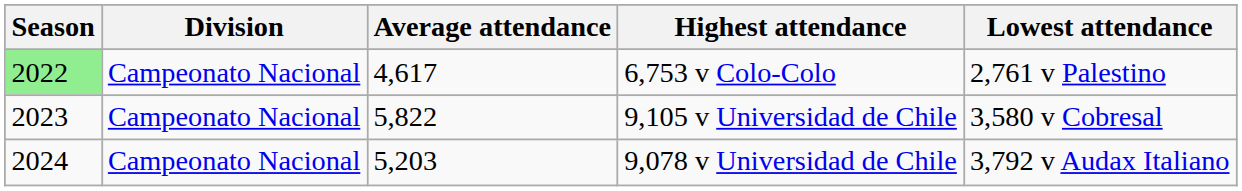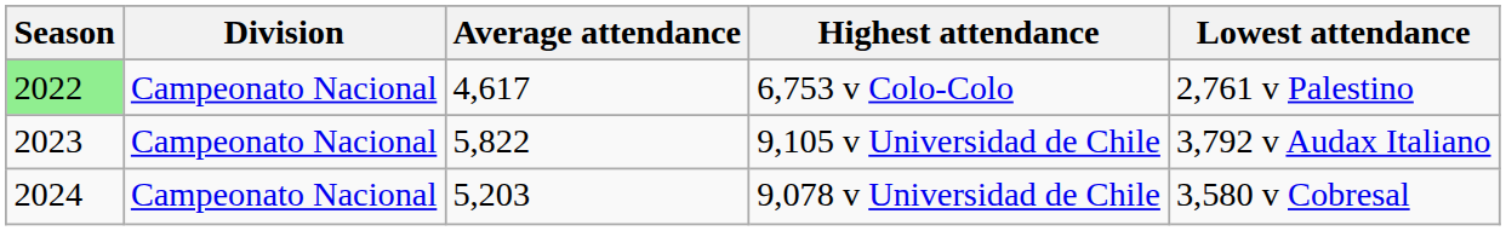9,105 v Universidad de Chile | Lowest attendance: 3,580 v Cobresal -> 3,792 v Audax Italiano
9,078 v Universidad de Chile | Lowest attendance: 3,792 v Audax Italiano -> 3,580 v Cobresal
